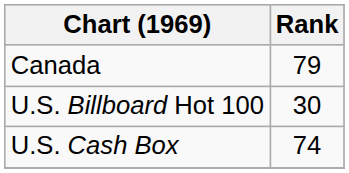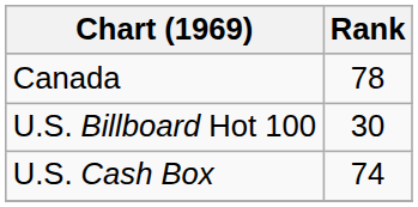Canada | Rank: 79 -> 78
